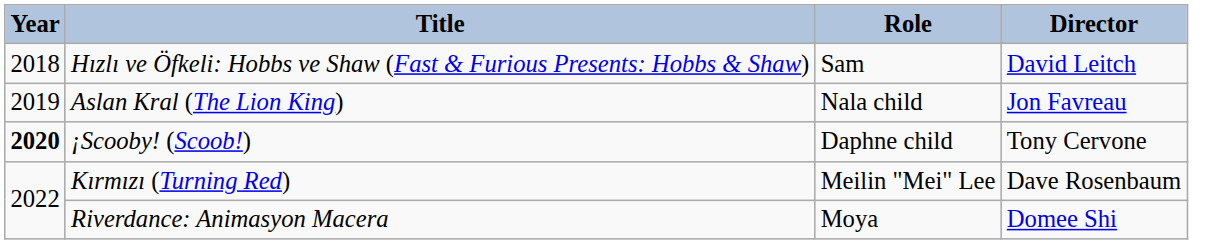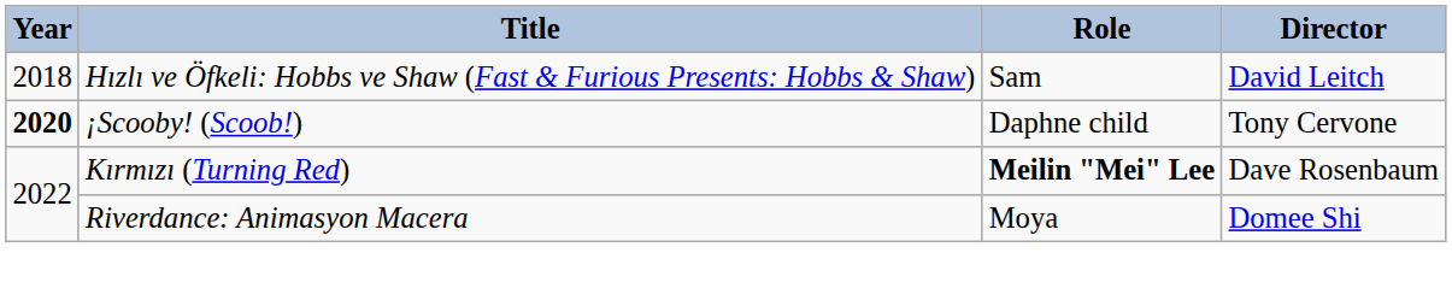- row: 2019 | Aslan Kral (The Lion King) | Nala child | Jon Favreau
Kırmızı (Turning Red) | Role: normal -> bold
